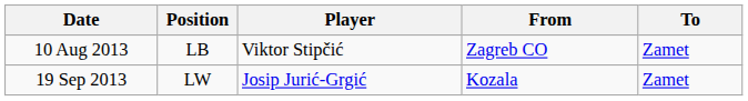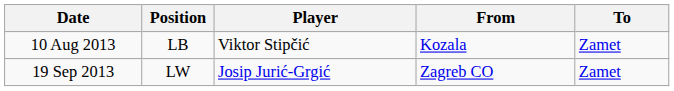10 Aug 2013 | From: Zagreb CO -> Kozala
19 Sep 2013 | From: Kozala -> Zagreb CO
